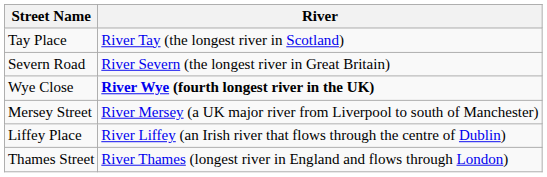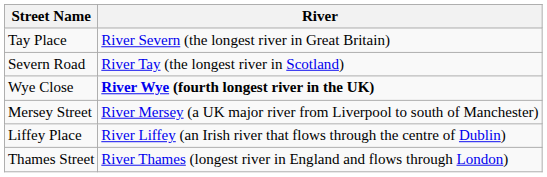Tay Place | River: River Tay (the longest river in Scotland) -> River Severn (the longest river in Great Britain)
Severn Road | River: River Severn (the longest river in Great Britain) -> River Tay (the longest river in Scotland)
